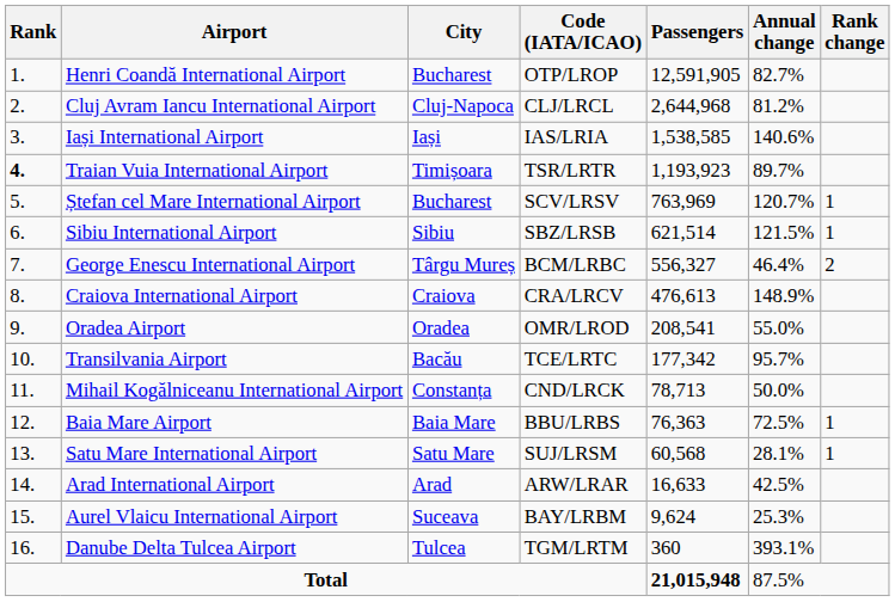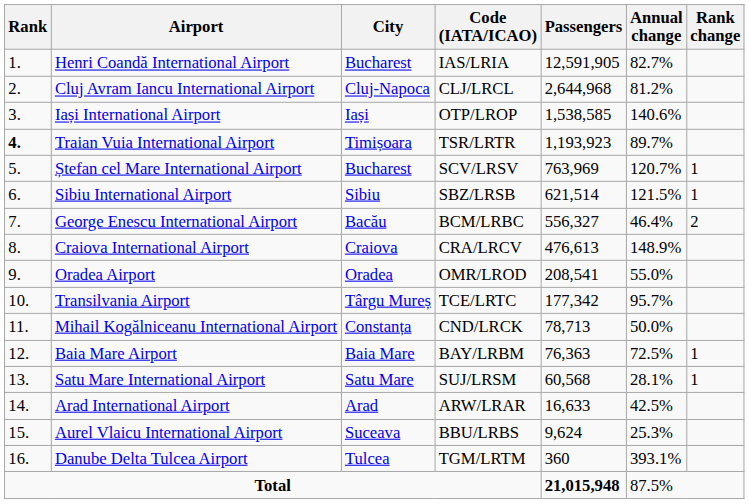Henri Coandă International Airport | Code (IATA/ICAO): OTP/LROP -> IAS/LRIA
Iași International Airport | Code (IATA/ICAO): IAS/LRIA -> OTP/LROP
George Enescu International Airport | City: Târgu Mureș -> Bacău
Transilvania Airport | City: Bacău -> Târgu Mureș
Baia Mare Airport | Code (IATA/ICAO): BBU/LRBS -> BAY/LRBM
Aurel Vlaicu International Airport | Code (IATA/ICAO): BAY/LRBM -> BBU/LRBS
